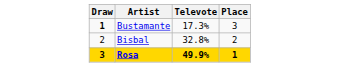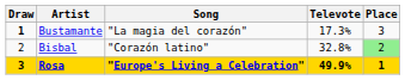+ column: Song | "La magia del corazón" | "Corazón latino" | "Europe's Living a Celebration"
Bisbal | Place: no background -> lightgreen background
